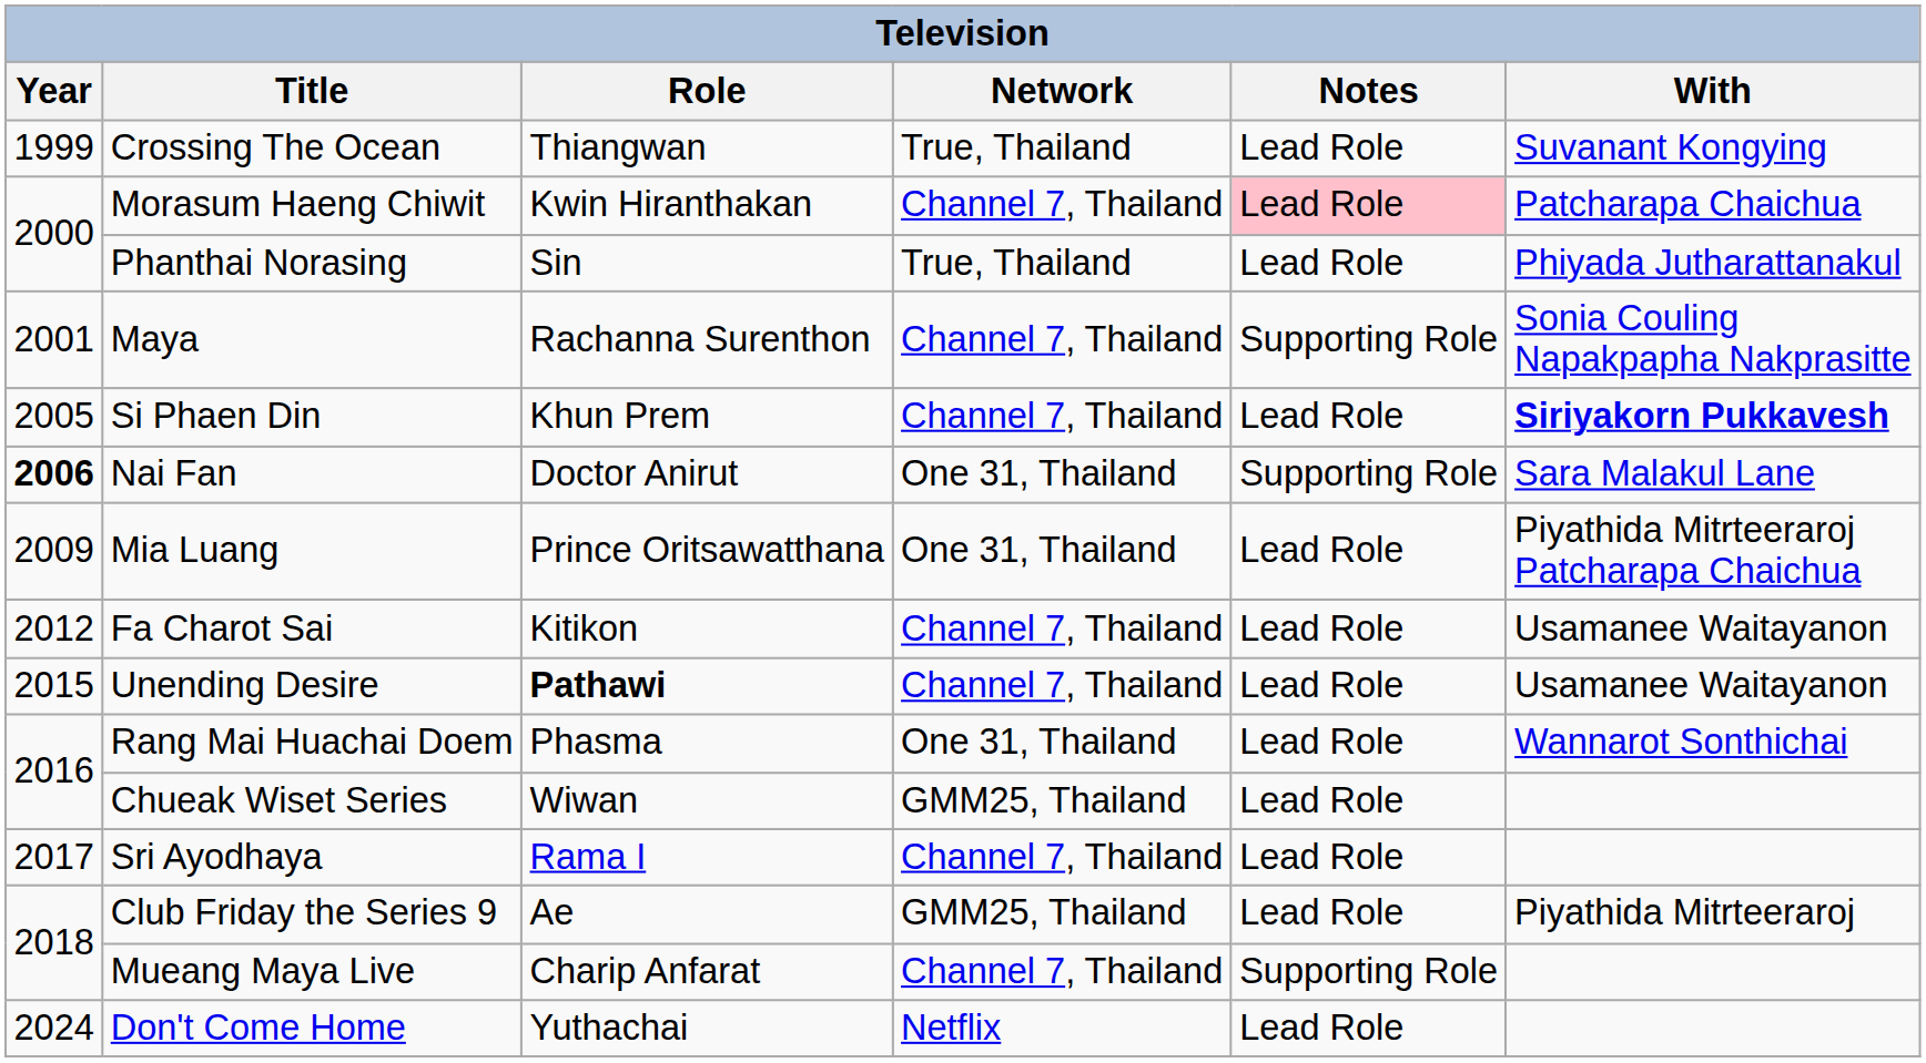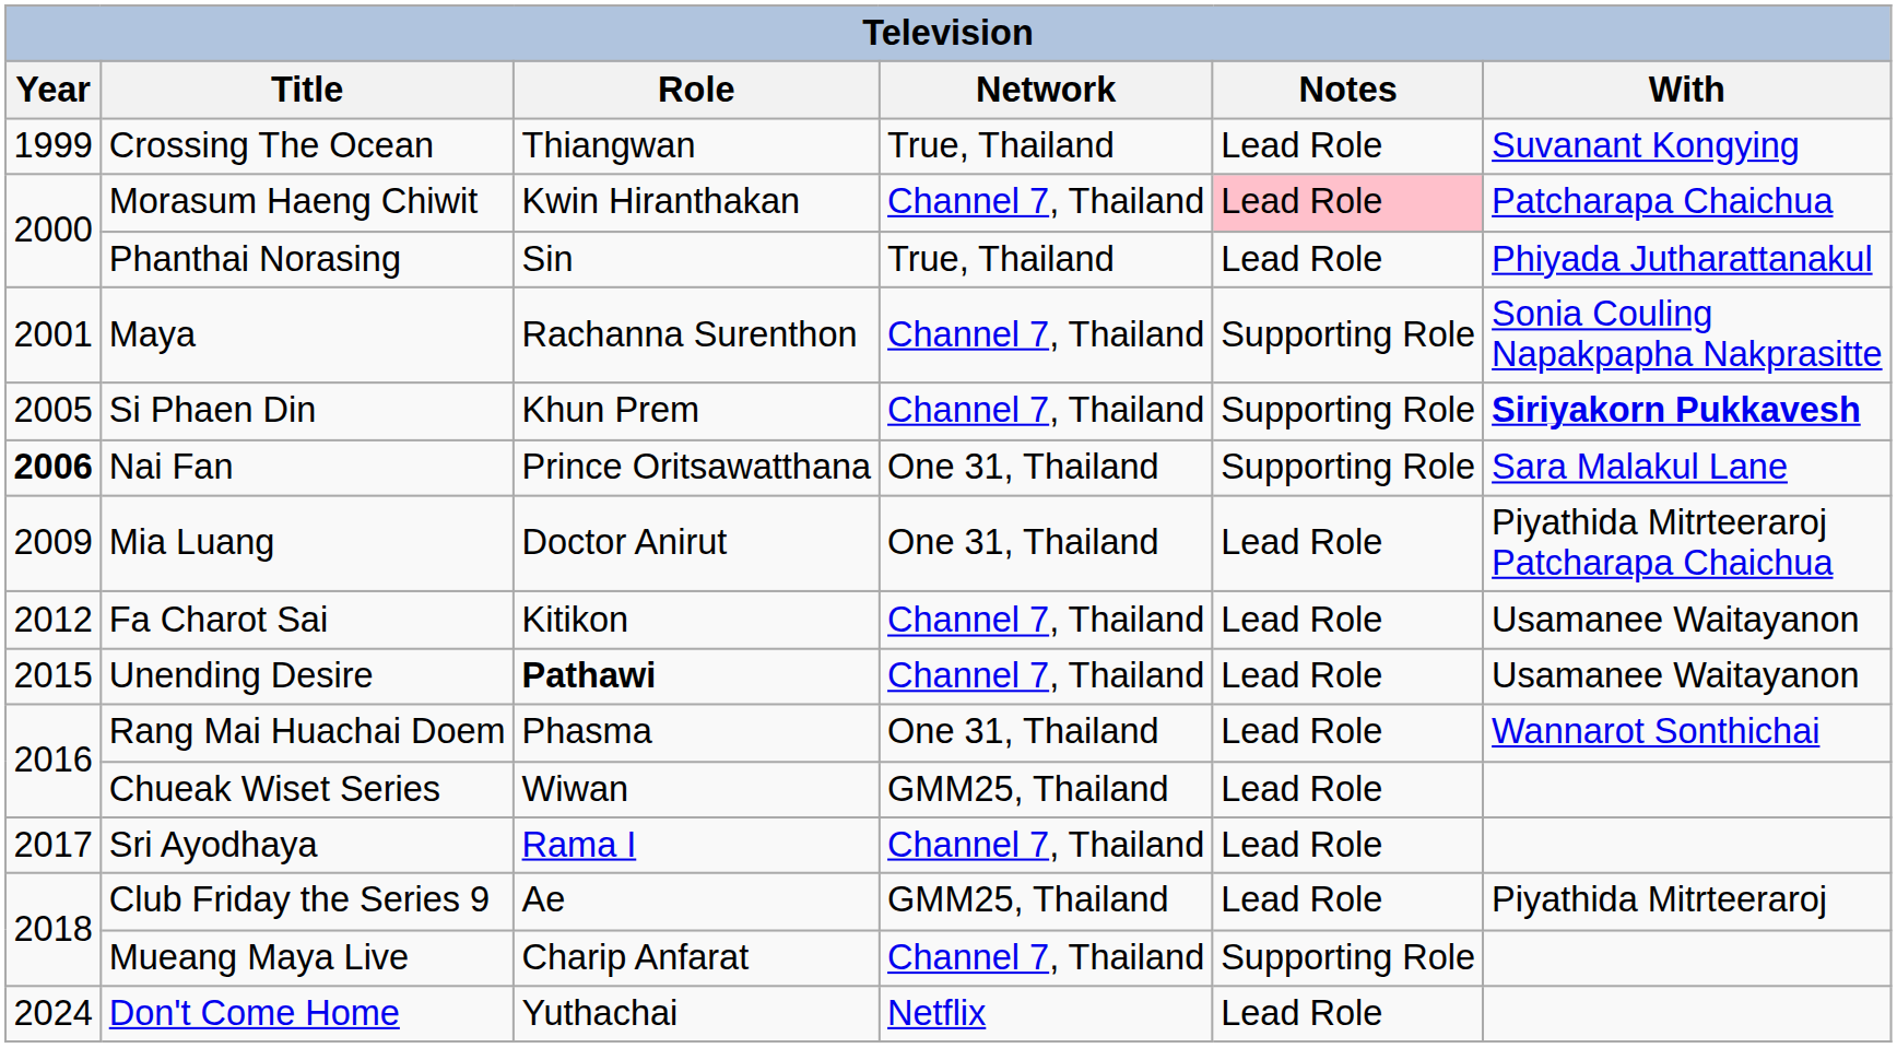Si Phaen Din | Notes: Lead Role -> Supporting Role
Nai Fan | Role: Doctor Anirut -> Prince Oritsawatthana
Mia Luang | Role: Prince Oritsawatthana -> Doctor Anirut
